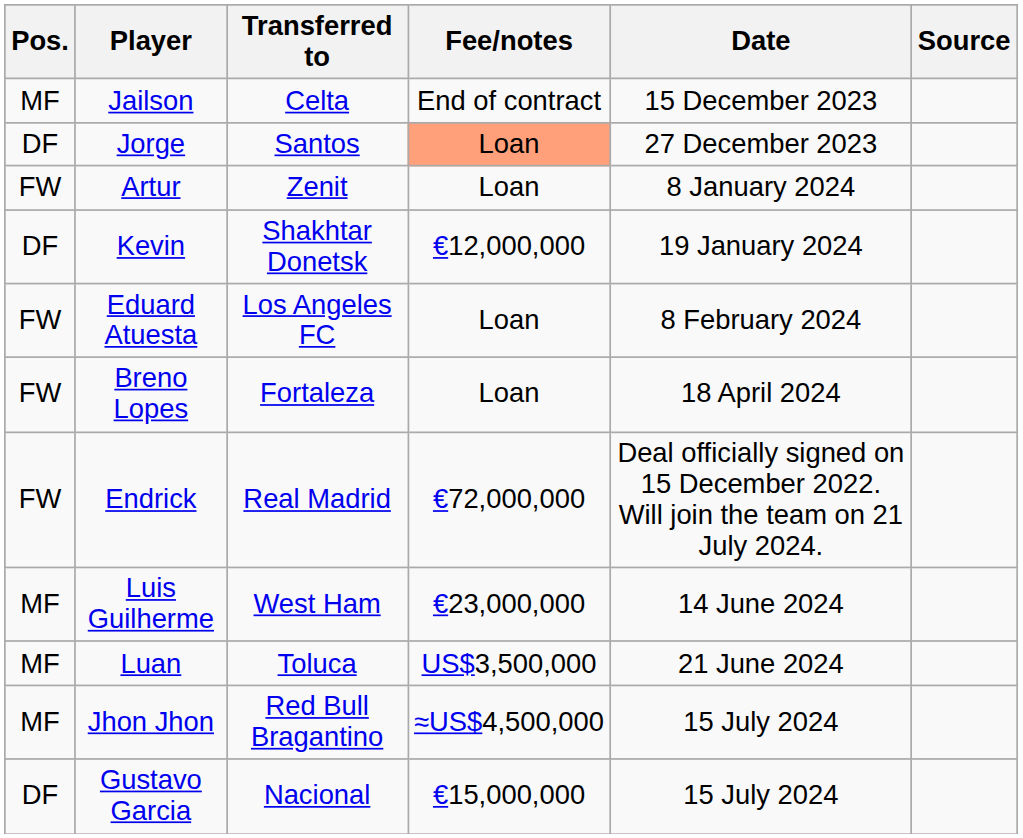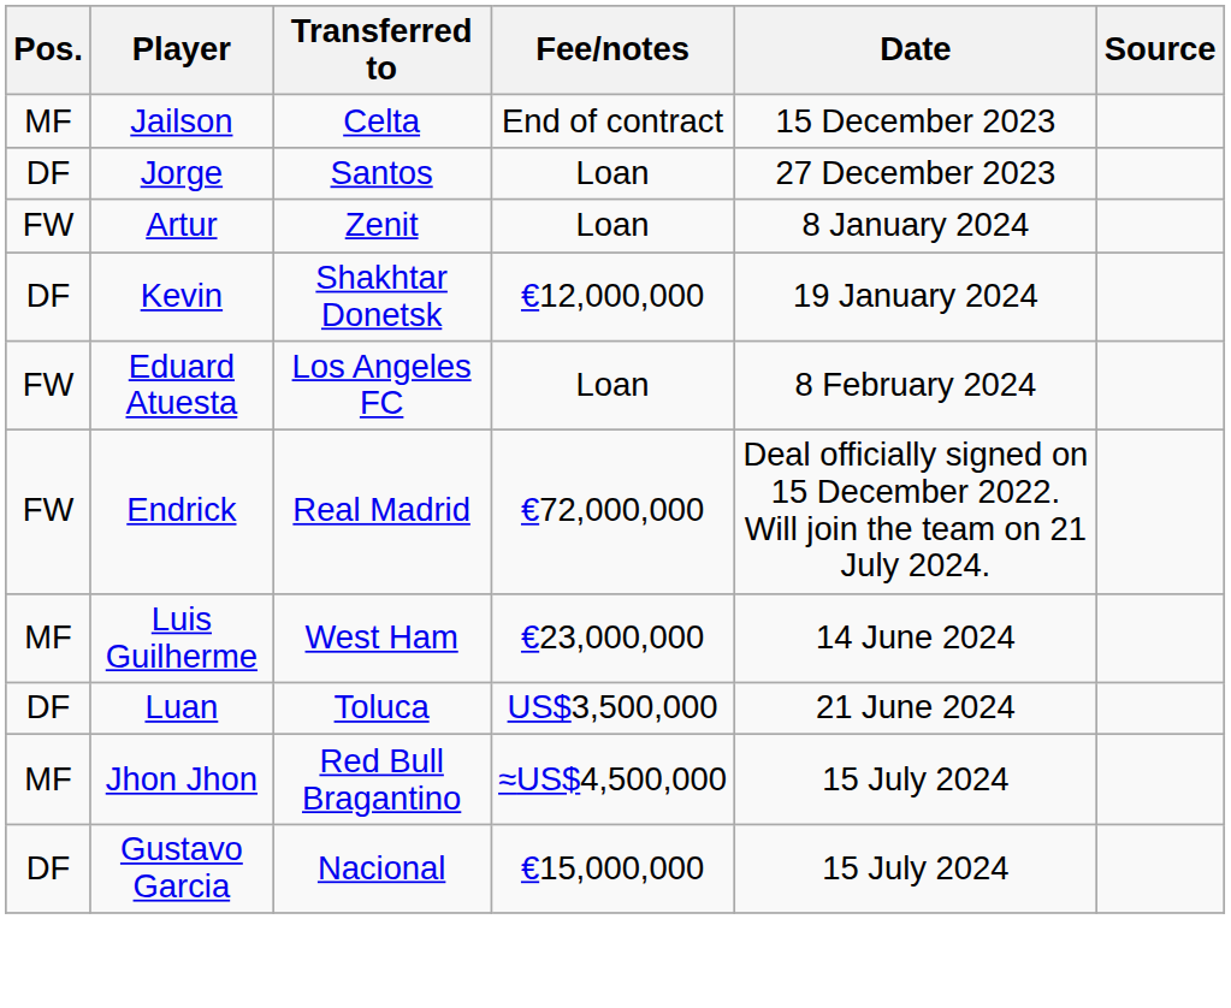Jorge | Fee/notes: lightsalmon background -> no background
- row: FW | Breno Lopes | Fortaleza | Loan | 18 April 2024
Luan | Pos.: MF -> DF
